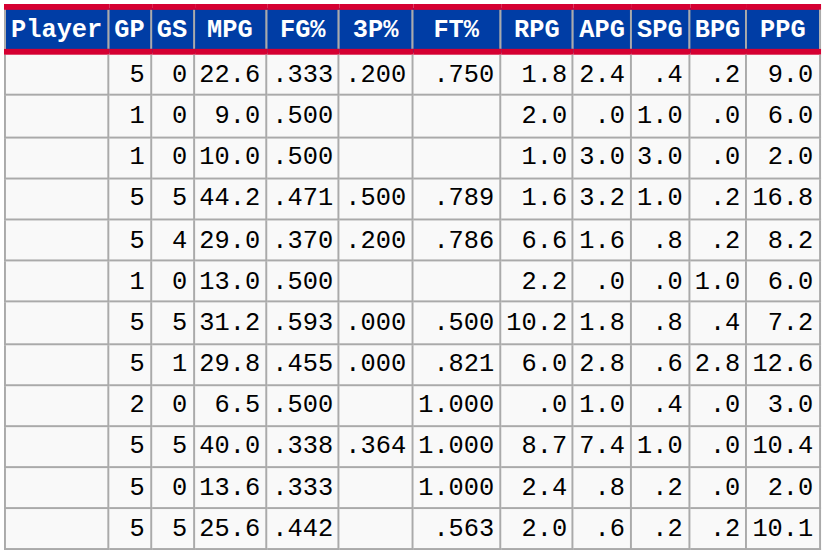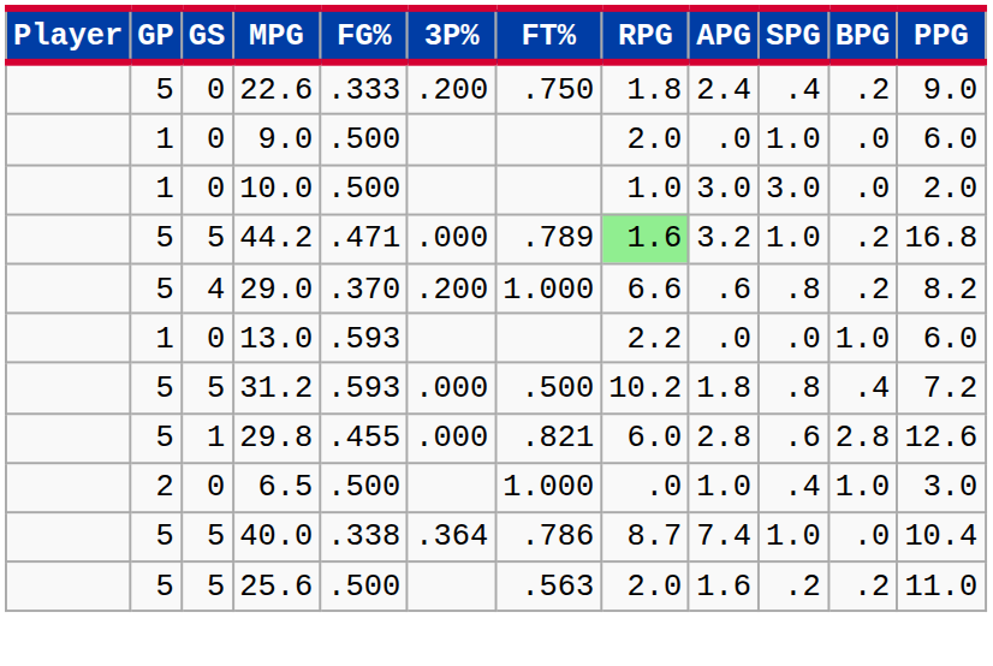44.2 | 3P%: .500 -> .000
44.2 | RPG: no background -> lightgreen background
29.0 | FT%: .786 -> 1.000
29.0 | APG: 1.6 -> .6
13.0 | FG%: .500 -> .593
6.5 | BPG: .0 -> 1.0
40.0 | FT%: 1.000 -> .786
- row: 5 | 0 | 13.6 | .333 | 1.000 | 2.4 | .8 | .2 | .0 | 2.0
25.6 | FG%: .442 -> .500
25.6 | APG: .6 -> 1.6
25.6 | PPG: 10.1 -> 11.0
